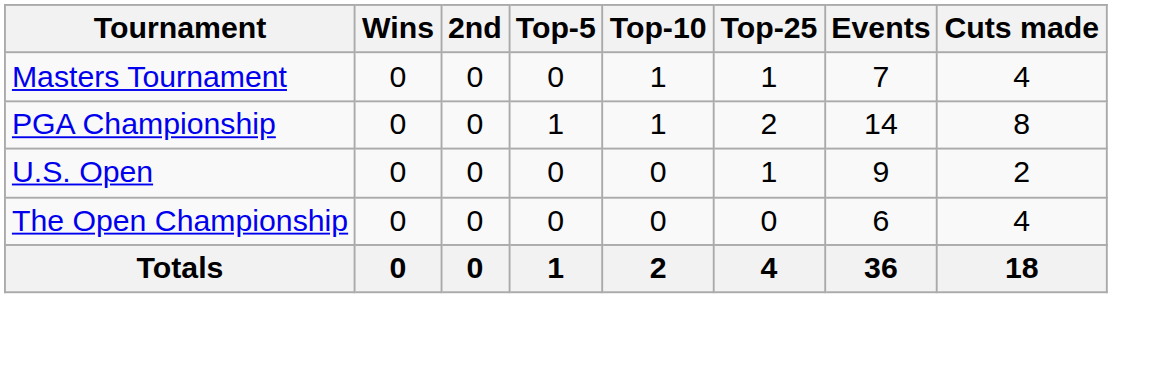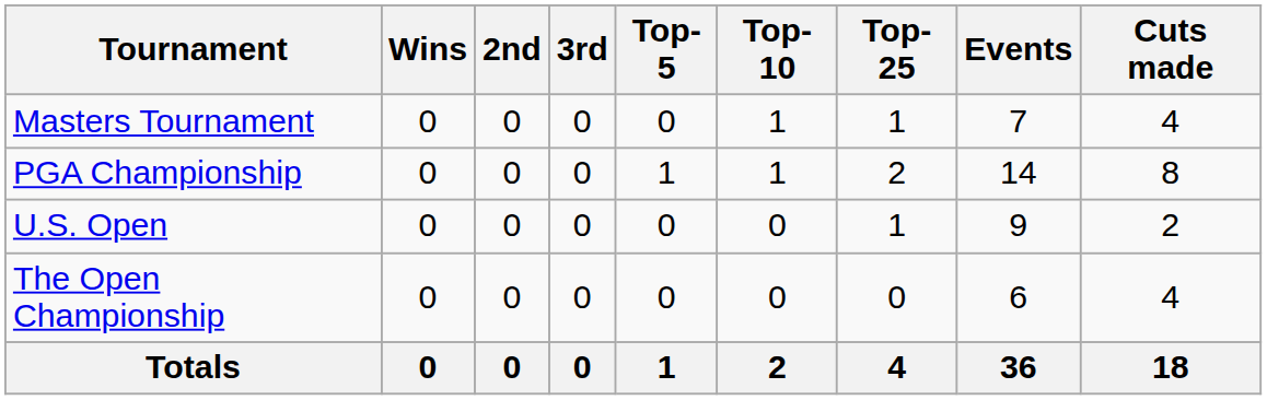+ column: 3rd | 0 | 0 | 0 | 0 | 0
